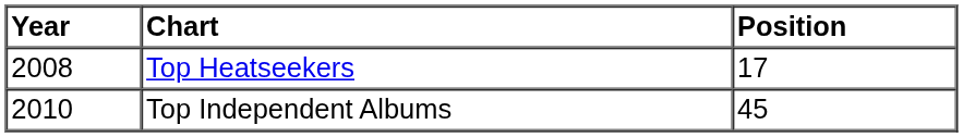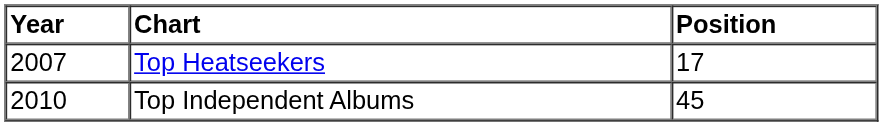Top Heatseekers | Year: 2008 -> 2007
